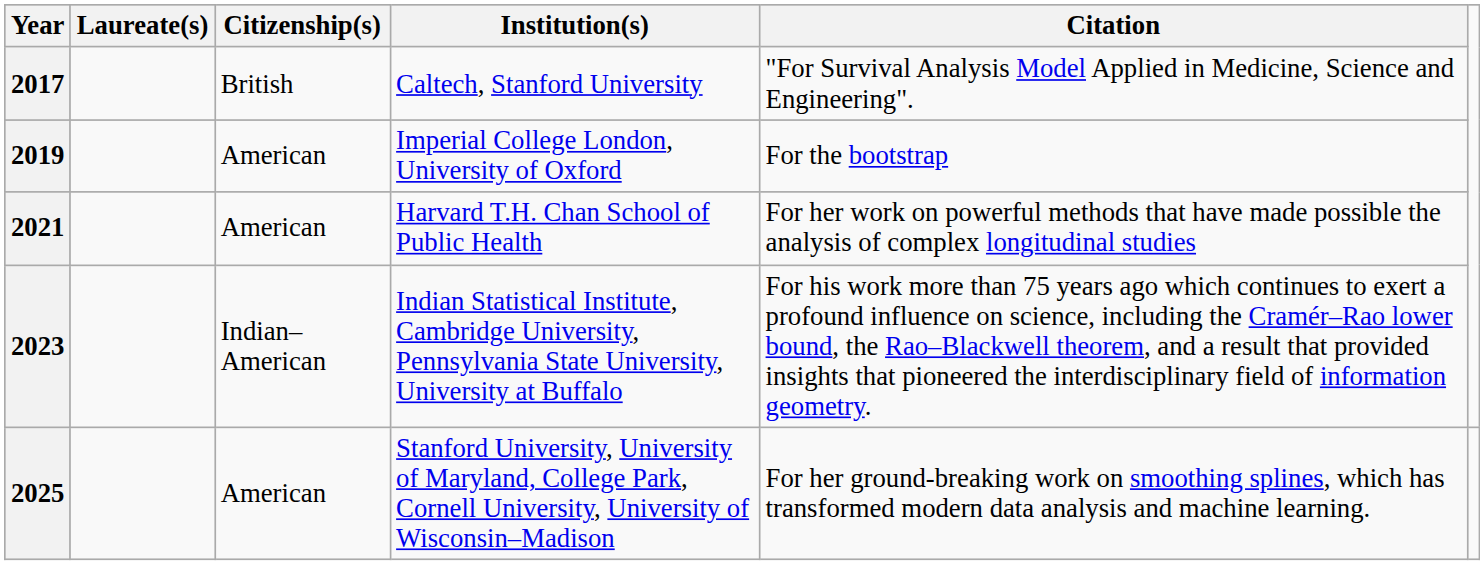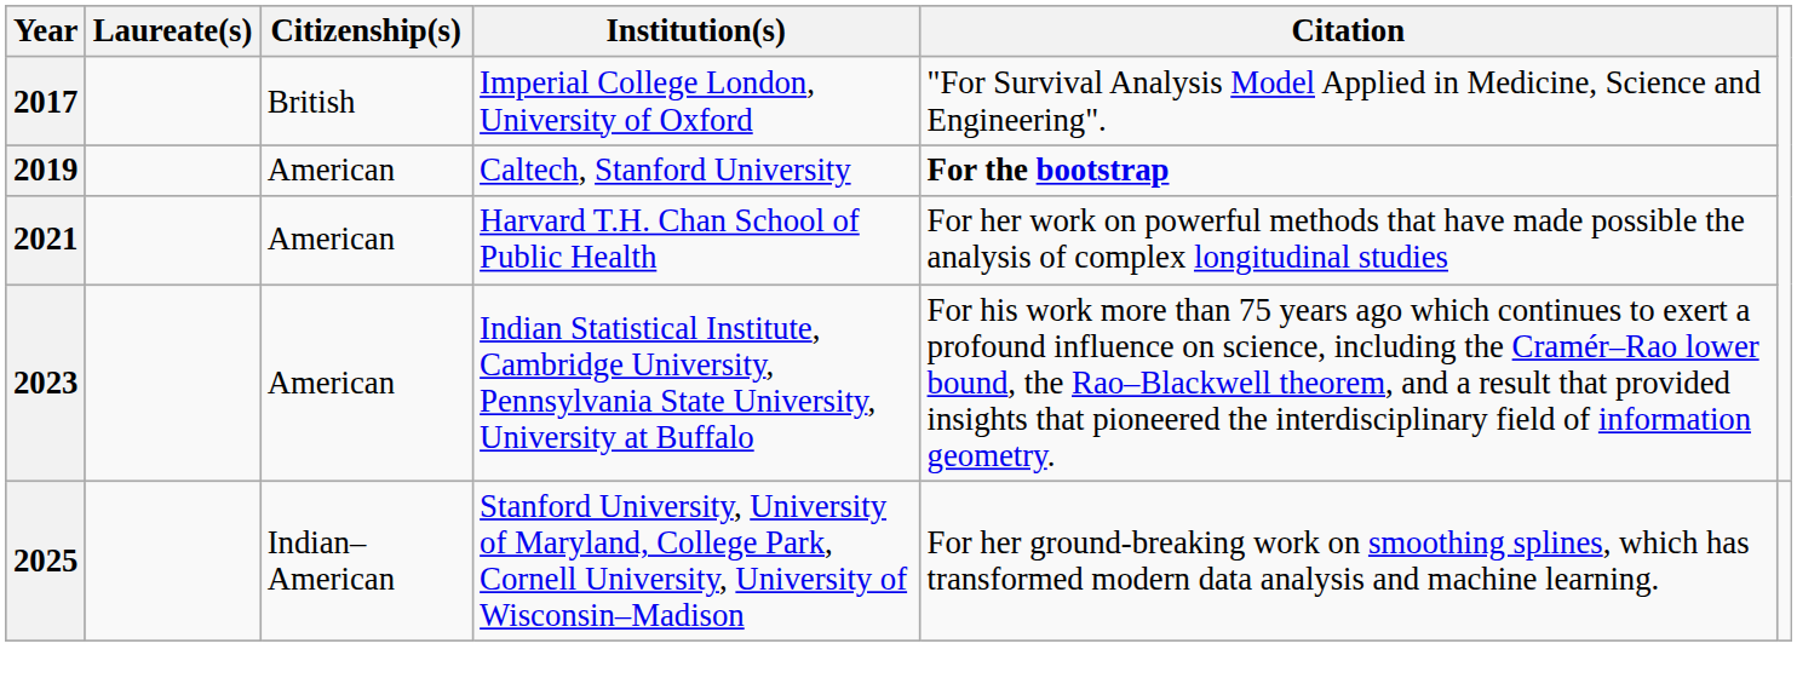2017 | Institution(s): Caltech, Stanford University -> Imperial College London, University of Oxford
2019 | Institution(s): Imperial College London, University of Oxford -> Caltech, Stanford University
2019 | Citation: normal -> bold
2023 | Citizenship(s): Indian–American -> American
2025 | Citizenship(s): American -> Indian–American
